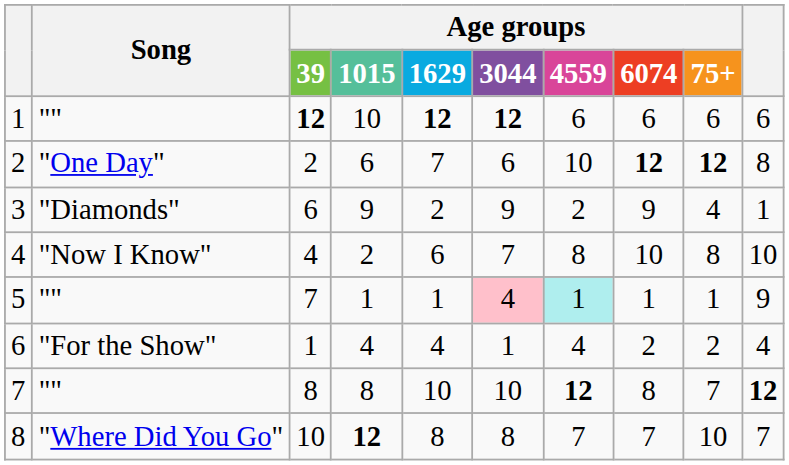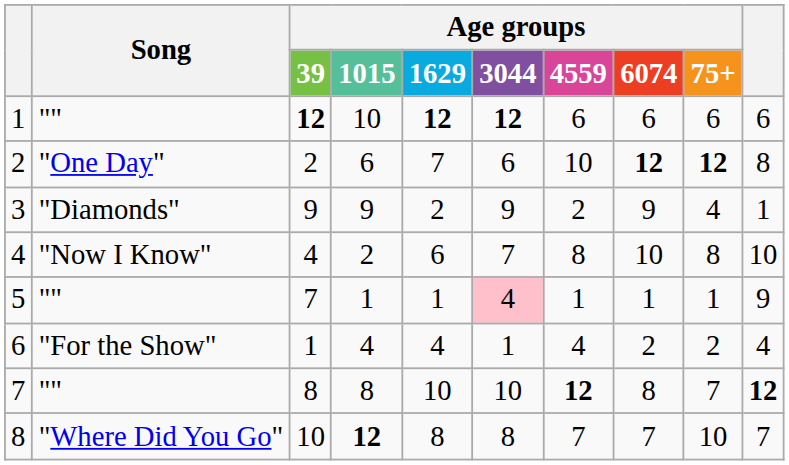3 | Age groups / 39: 6 -> 9
5 | Age groups / 4559: paleturquoise background -> no background
